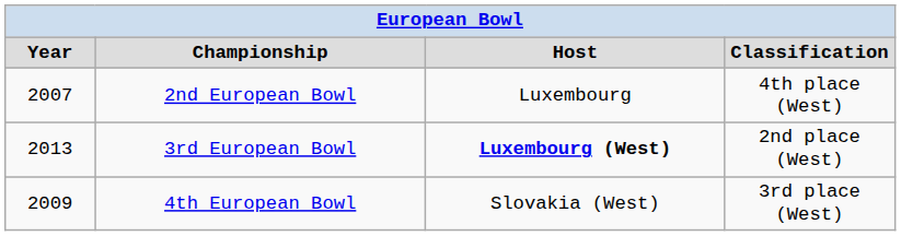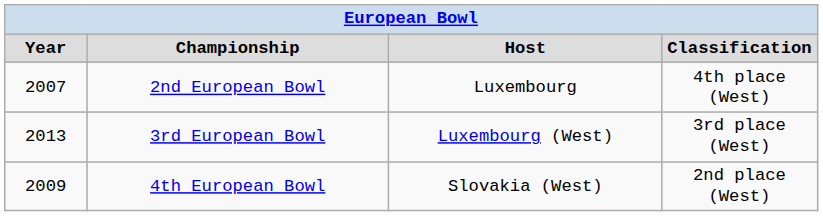3rd European Bowl | column 3: bold -> normal
3rd European Bowl | column 4: 2nd place (West) -> 3rd place (West)
4th European Bowl | column 4: 3rd place (West) -> 2nd place (West)
